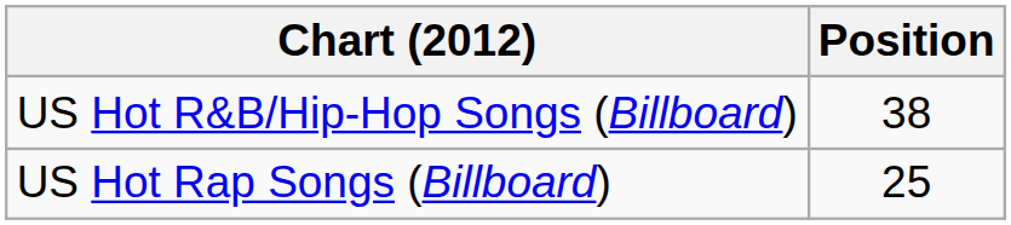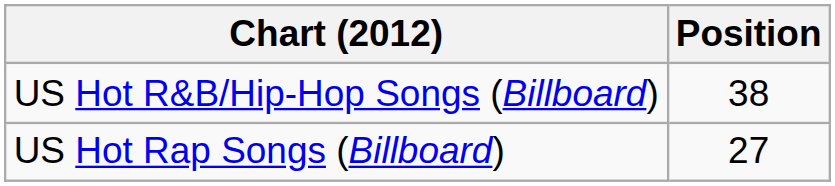US Hot Rap Songs (Billboard) | Position: 25 -> 27
